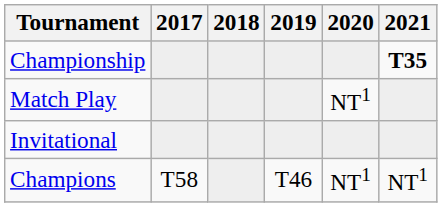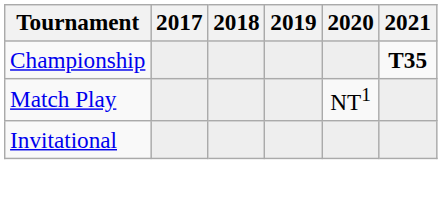- row: Champions | T58 | T46 | NT1 | NT1
